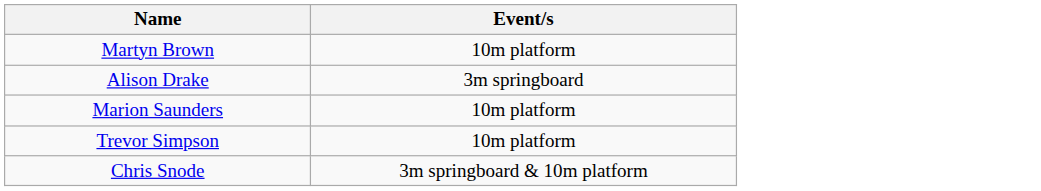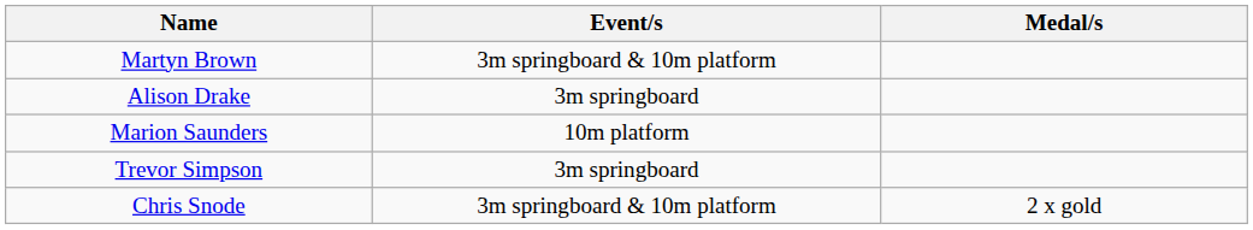+ column: Medal/s | 2 x gold
Martyn Brown | Event/s: 10m platform -> 3m springboard & 10m platform
Trevor Simpson | Event/s: 10m platform -> 3m springboard
